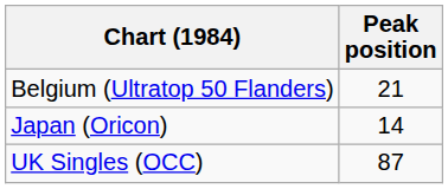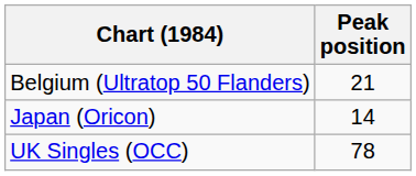UK Singles (OCC) | Peak position: 87 -> 78
